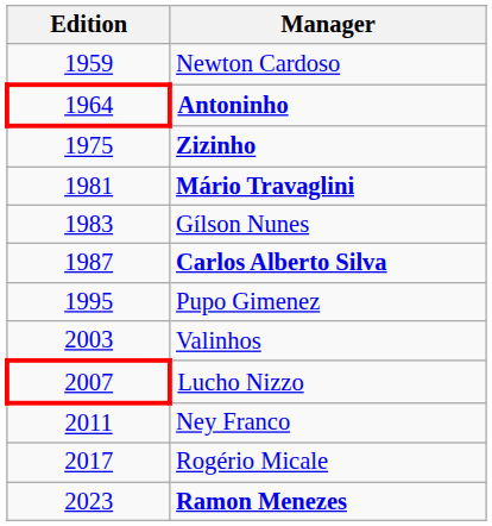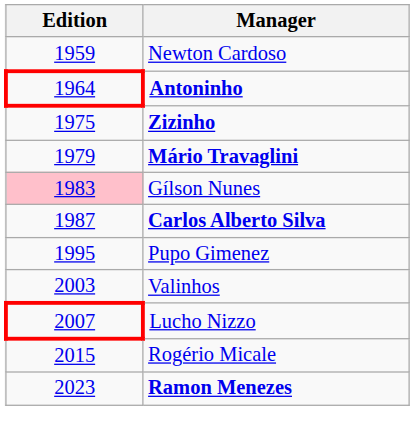Mário Travaglini | Edition: 1981 -> 1979
Gílson Nunes | Edition: no background -> pink background
- row: 2011 | Ney Franco
Rogério Micale | Edition: 2017 -> 2015
